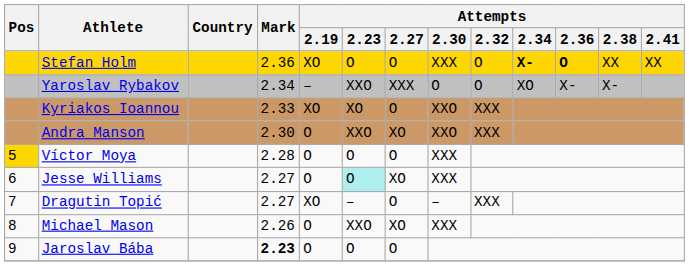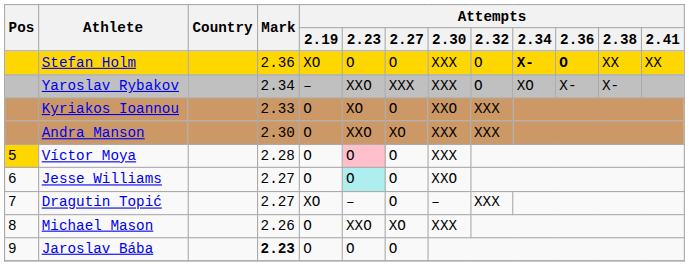Yaroslav Rybakov | Attempts / 2.30: O -> XXX
Kyriakos Ioannou | Attempts / 2.19: XO -> O
Andra Manson | Attempts / 2.30: XXO -> XXX
Víctor Moya | Attempts / 2.23: no background -> pink background
Jesse Williams | Attempts / 2.27: XO -> O
Jesse Williams | Attempts / 2.30: XXX -> XXO
